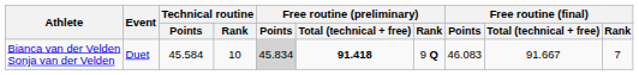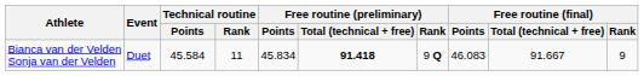Bianca van der Velden Sonja van der Velden | Technical routine / Rank: 10 -> 11
Bianca van der Velden Sonja van der Velden | Free routine (preliminary) / Points: lightgrey background -> no background
Bianca van der Velden Sonja van der Velden | Free routine (final) / Rank: 7 -> 9
